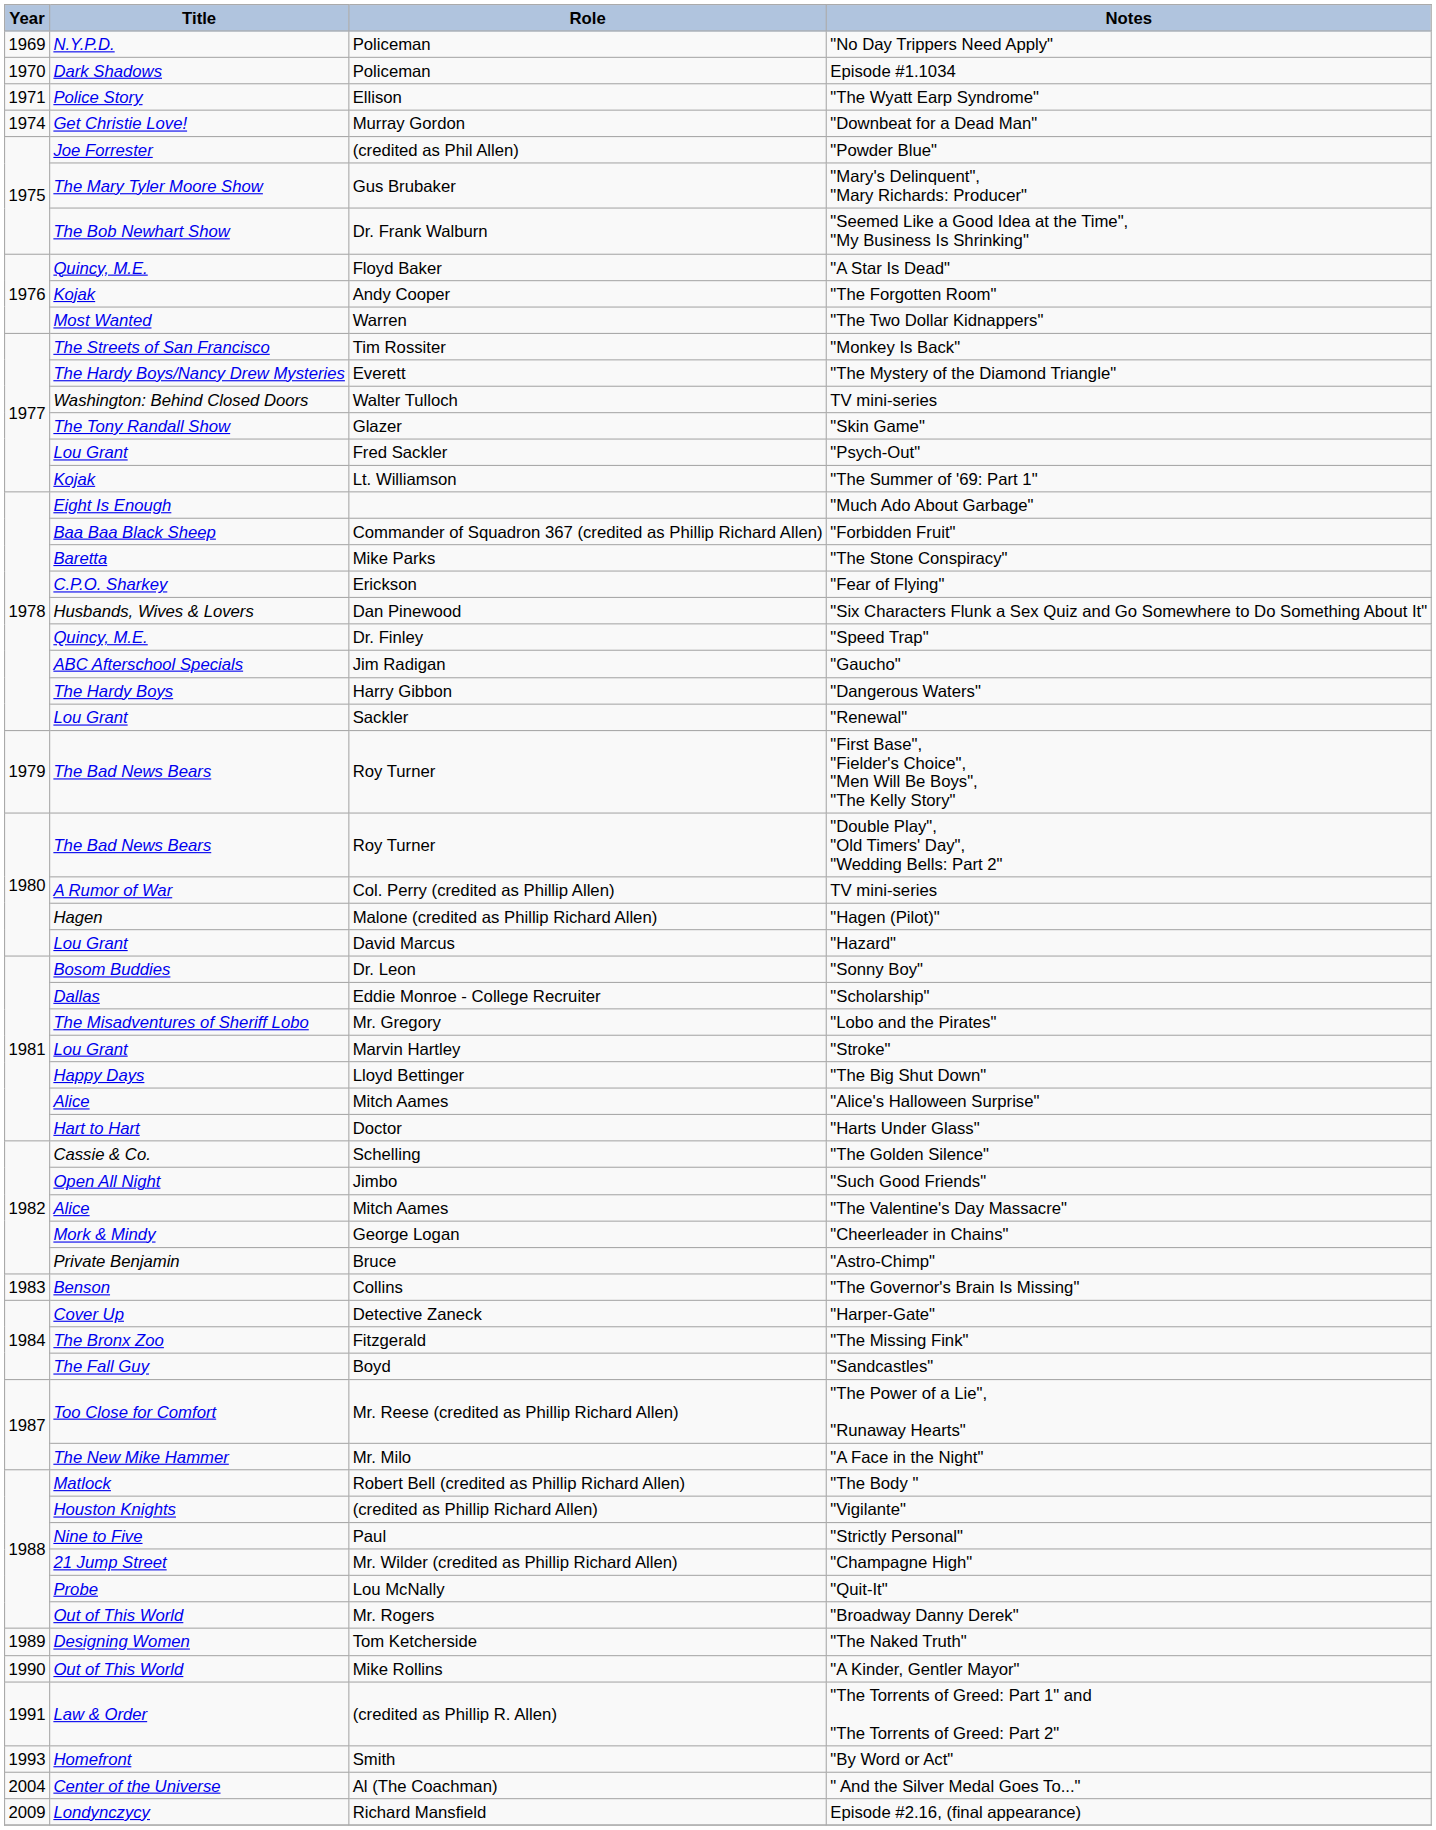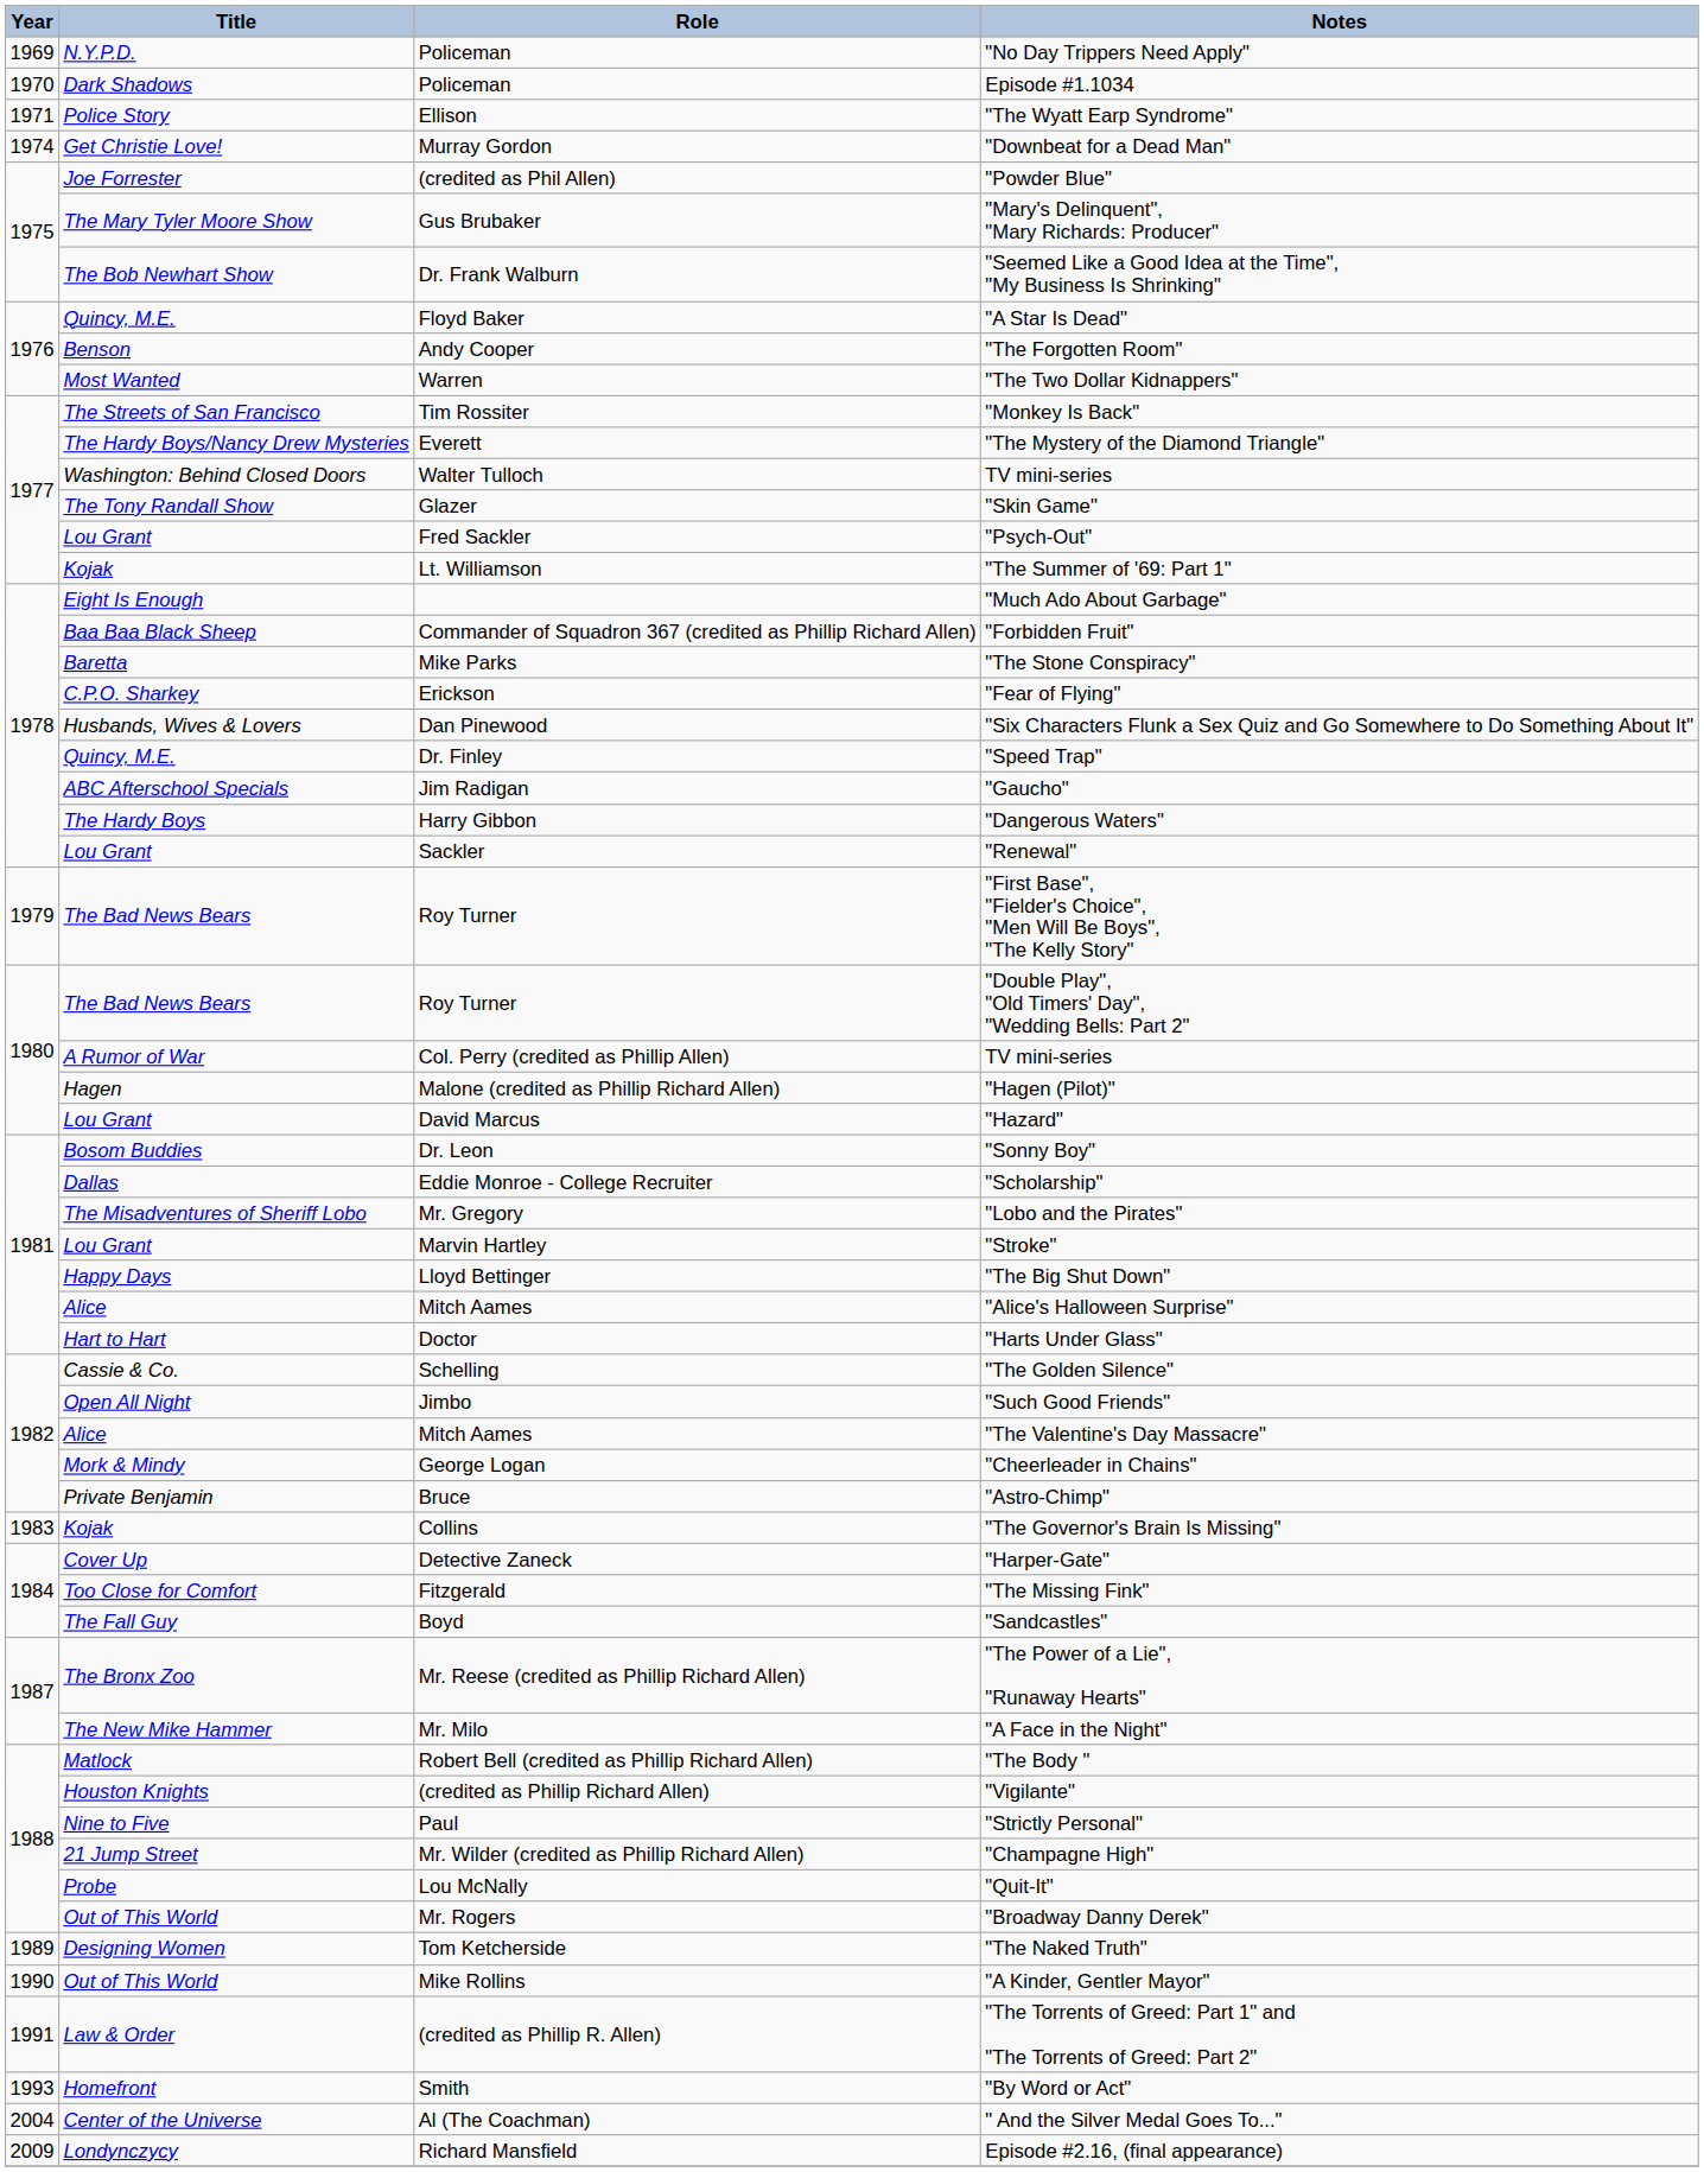"The Forgotten Room" | Title: Kojak -> Benson
"The Governor's Brain Is Missing" | Title: Benson -> Kojak
"The Missing Fink" | Title: The Bronx Zoo -> Too Close for Comfort
"The Power of a Lie", "Runaway Hearts" | Title: Too Close for Comfort -> The Bronx Zoo
